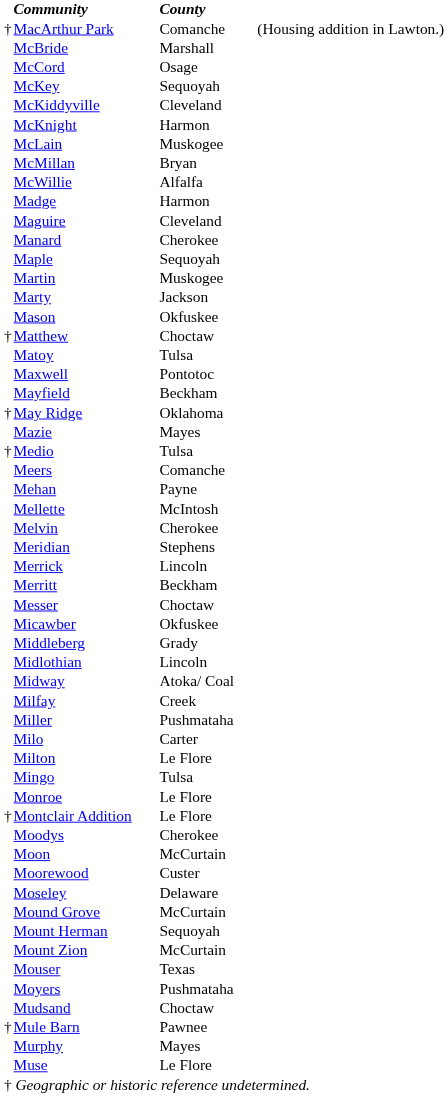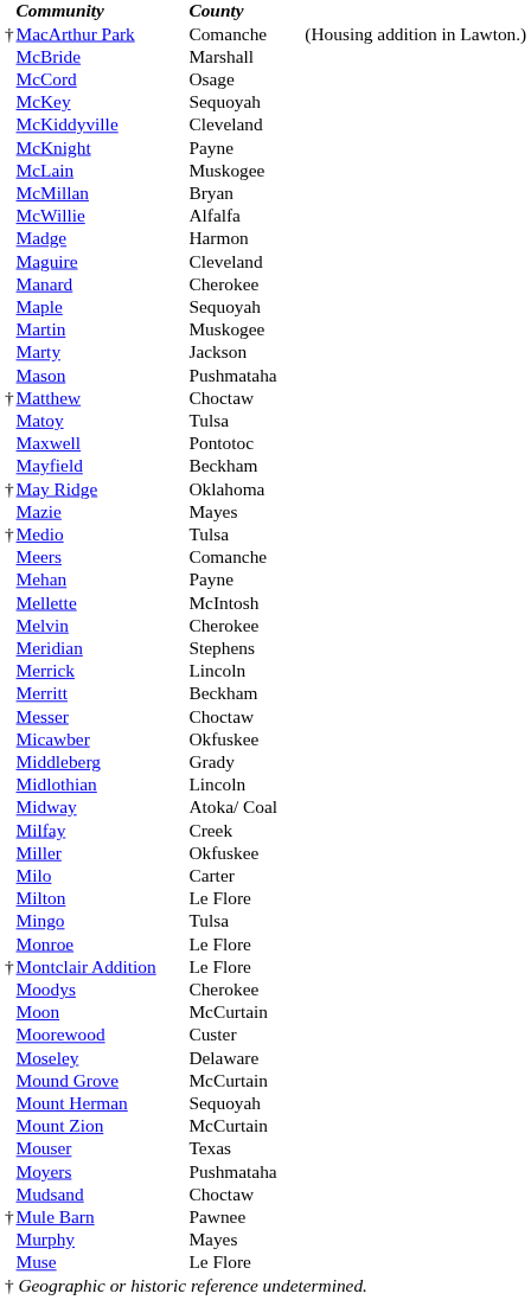McKnight | County: Harmon -> Payne
Mason | County: Okfuskee -> Pushmataha
Miller | County: Pushmataha -> Okfuskee
